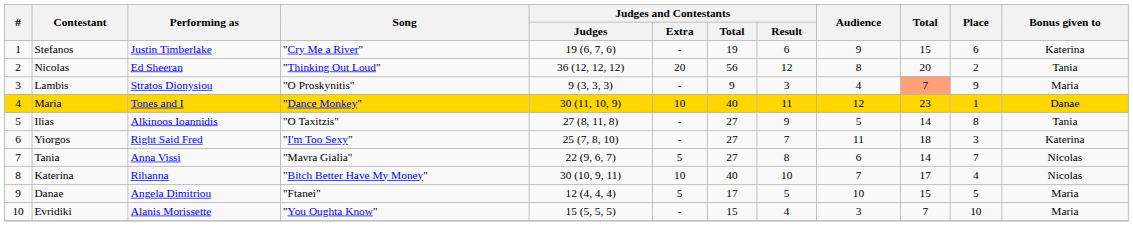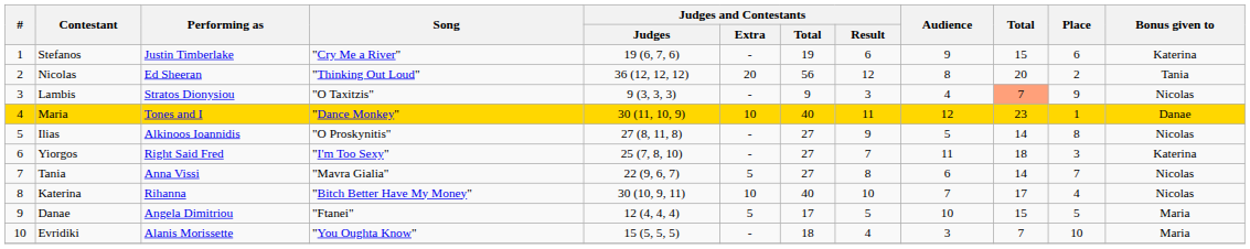Lambis | Song: "O Proskynitis" -> "O Taxitzis"
Lambis | Bonus given to: Maria -> Nicolas
Ilias | Song: "O Taxitzis" -> "O Proskynitis"
Ilias | Bonus given to: Tania -> Nicolas
Evridiki | Judges and Contestants / Total: 15 -> 18
